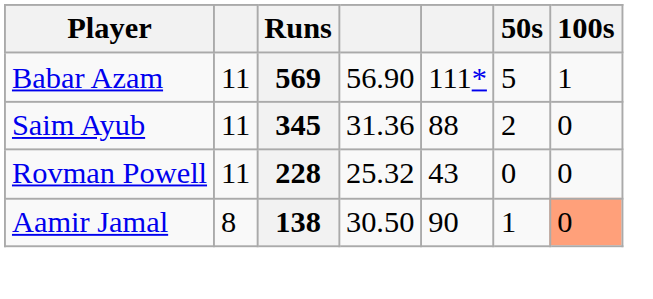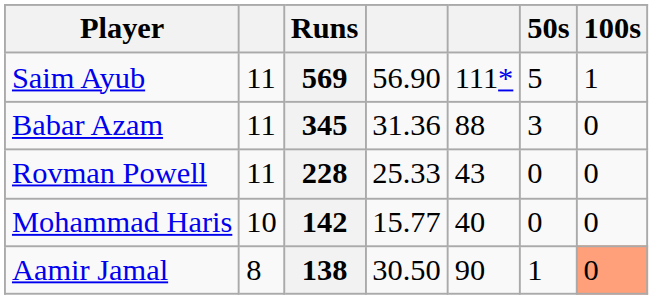569 | Player: Babar Azam -> Saim Ayub
345 | Player: Saim Ayub -> Babar Azam
345 | 50s: 2 -> 3
228 | column 4: 25.32 -> 25.33
+ row: Mohammad Haris | 10 | 142 | 15.77 | 40 | 0 | 0
